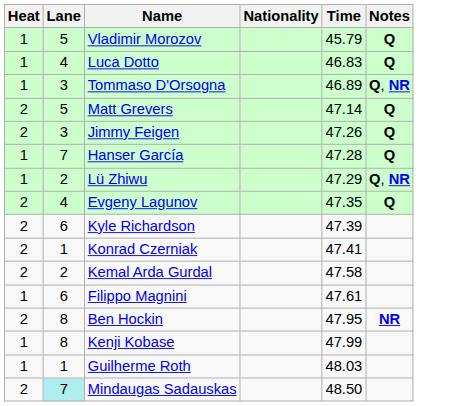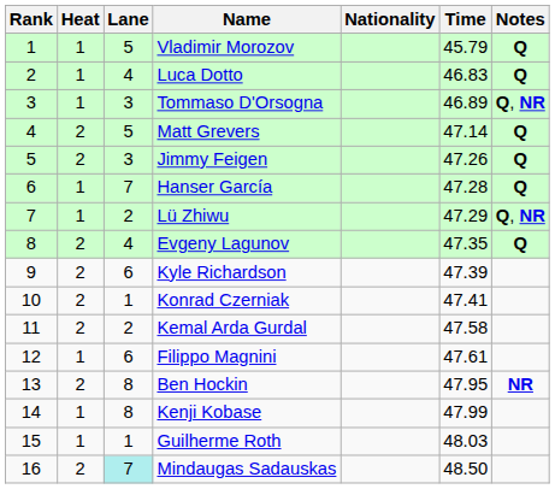+ column: Rank | 1 | 2 | 3 | 4 | 5 | 6 | 7 | 8 | 9 | 10 | 11 | 12 | 13 | 14 | 15 | 16
